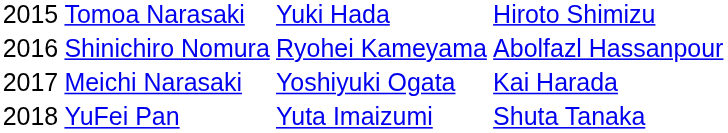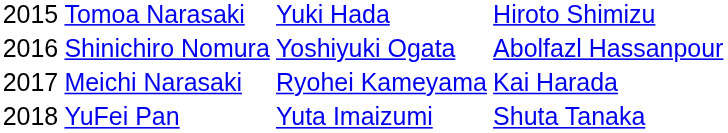Shinichiro Nomura | column 3: Ryohei Kameyama -> Yoshiyuki Ogata
Meichi Narasaki | column 3: Yoshiyuki Ogata -> Ryohei Kameyama
